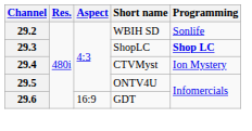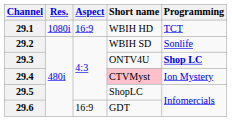+ row: 29.1 | 1080i | 16:9 | WBIH HD | TCT
29.3 | Short name: ShopLC -> ONTV4U
29.4 | Short name: no background -> pink background
29.5 | Short name: ONTV4U -> ShopLC
